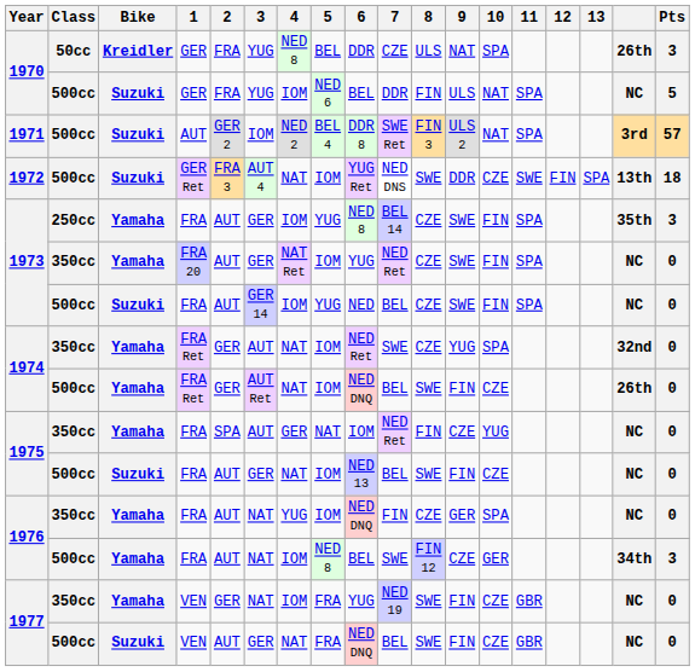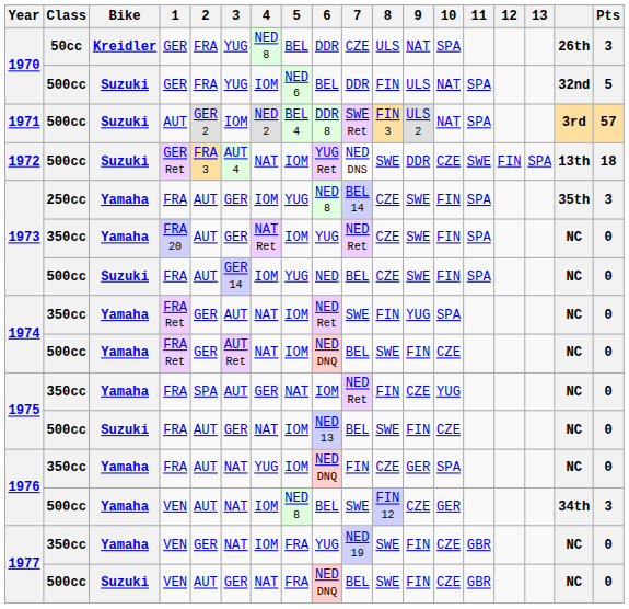1970 / 500cc | column 17: NC -> 32nd
1974 / 350cc | 8: CZE -> FIN
1974 / 350cc | column 17: 32nd -> NC
1974 / 500cc | column 17: 26th -> NC
1976 / 500cc | 1: FRA -> VEN
